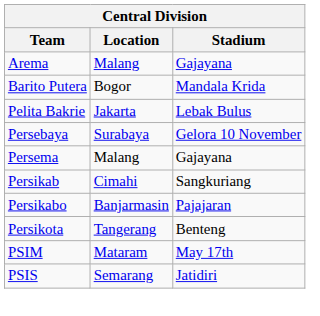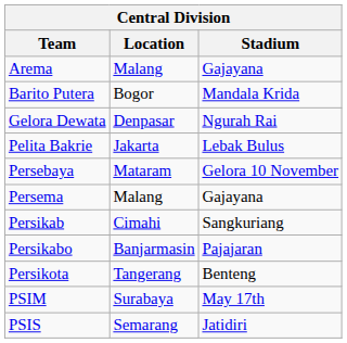+ row: Gelora Dewata | Denpasar | Ngurah Rai
Persebaya | Location: Surabaya -> Mataram
PSIM | Location: Mataram -> Surabaya
